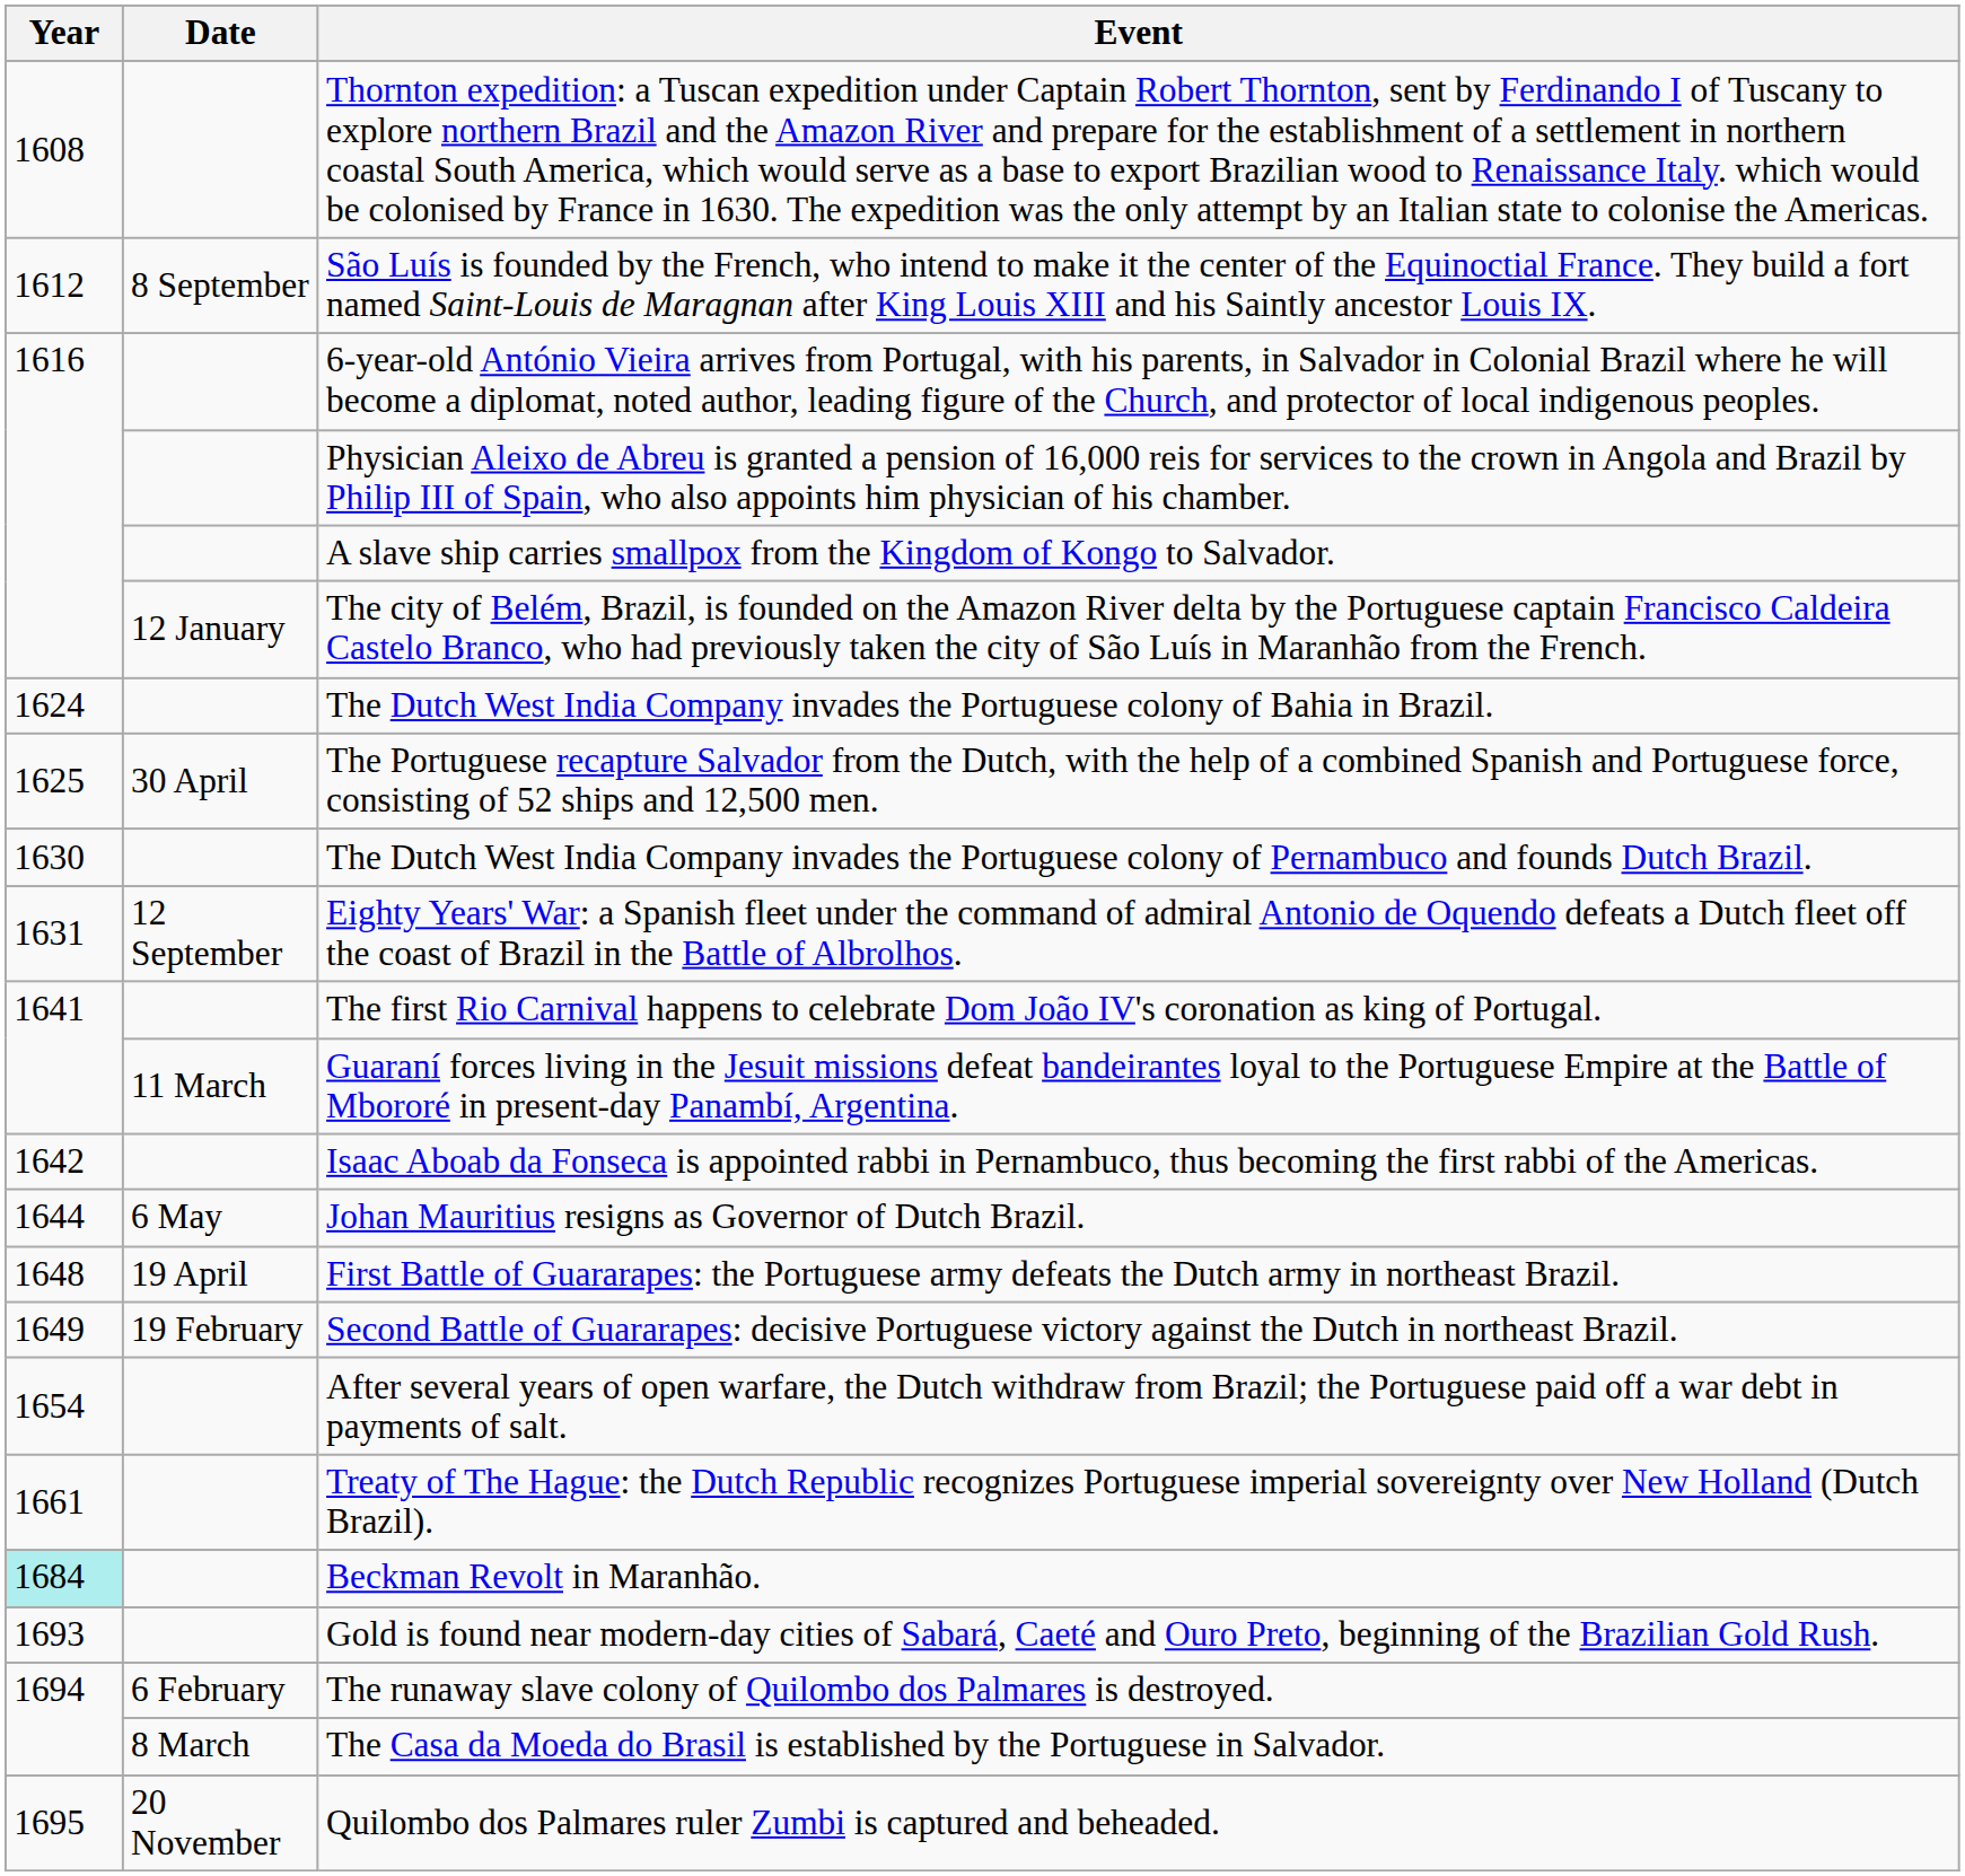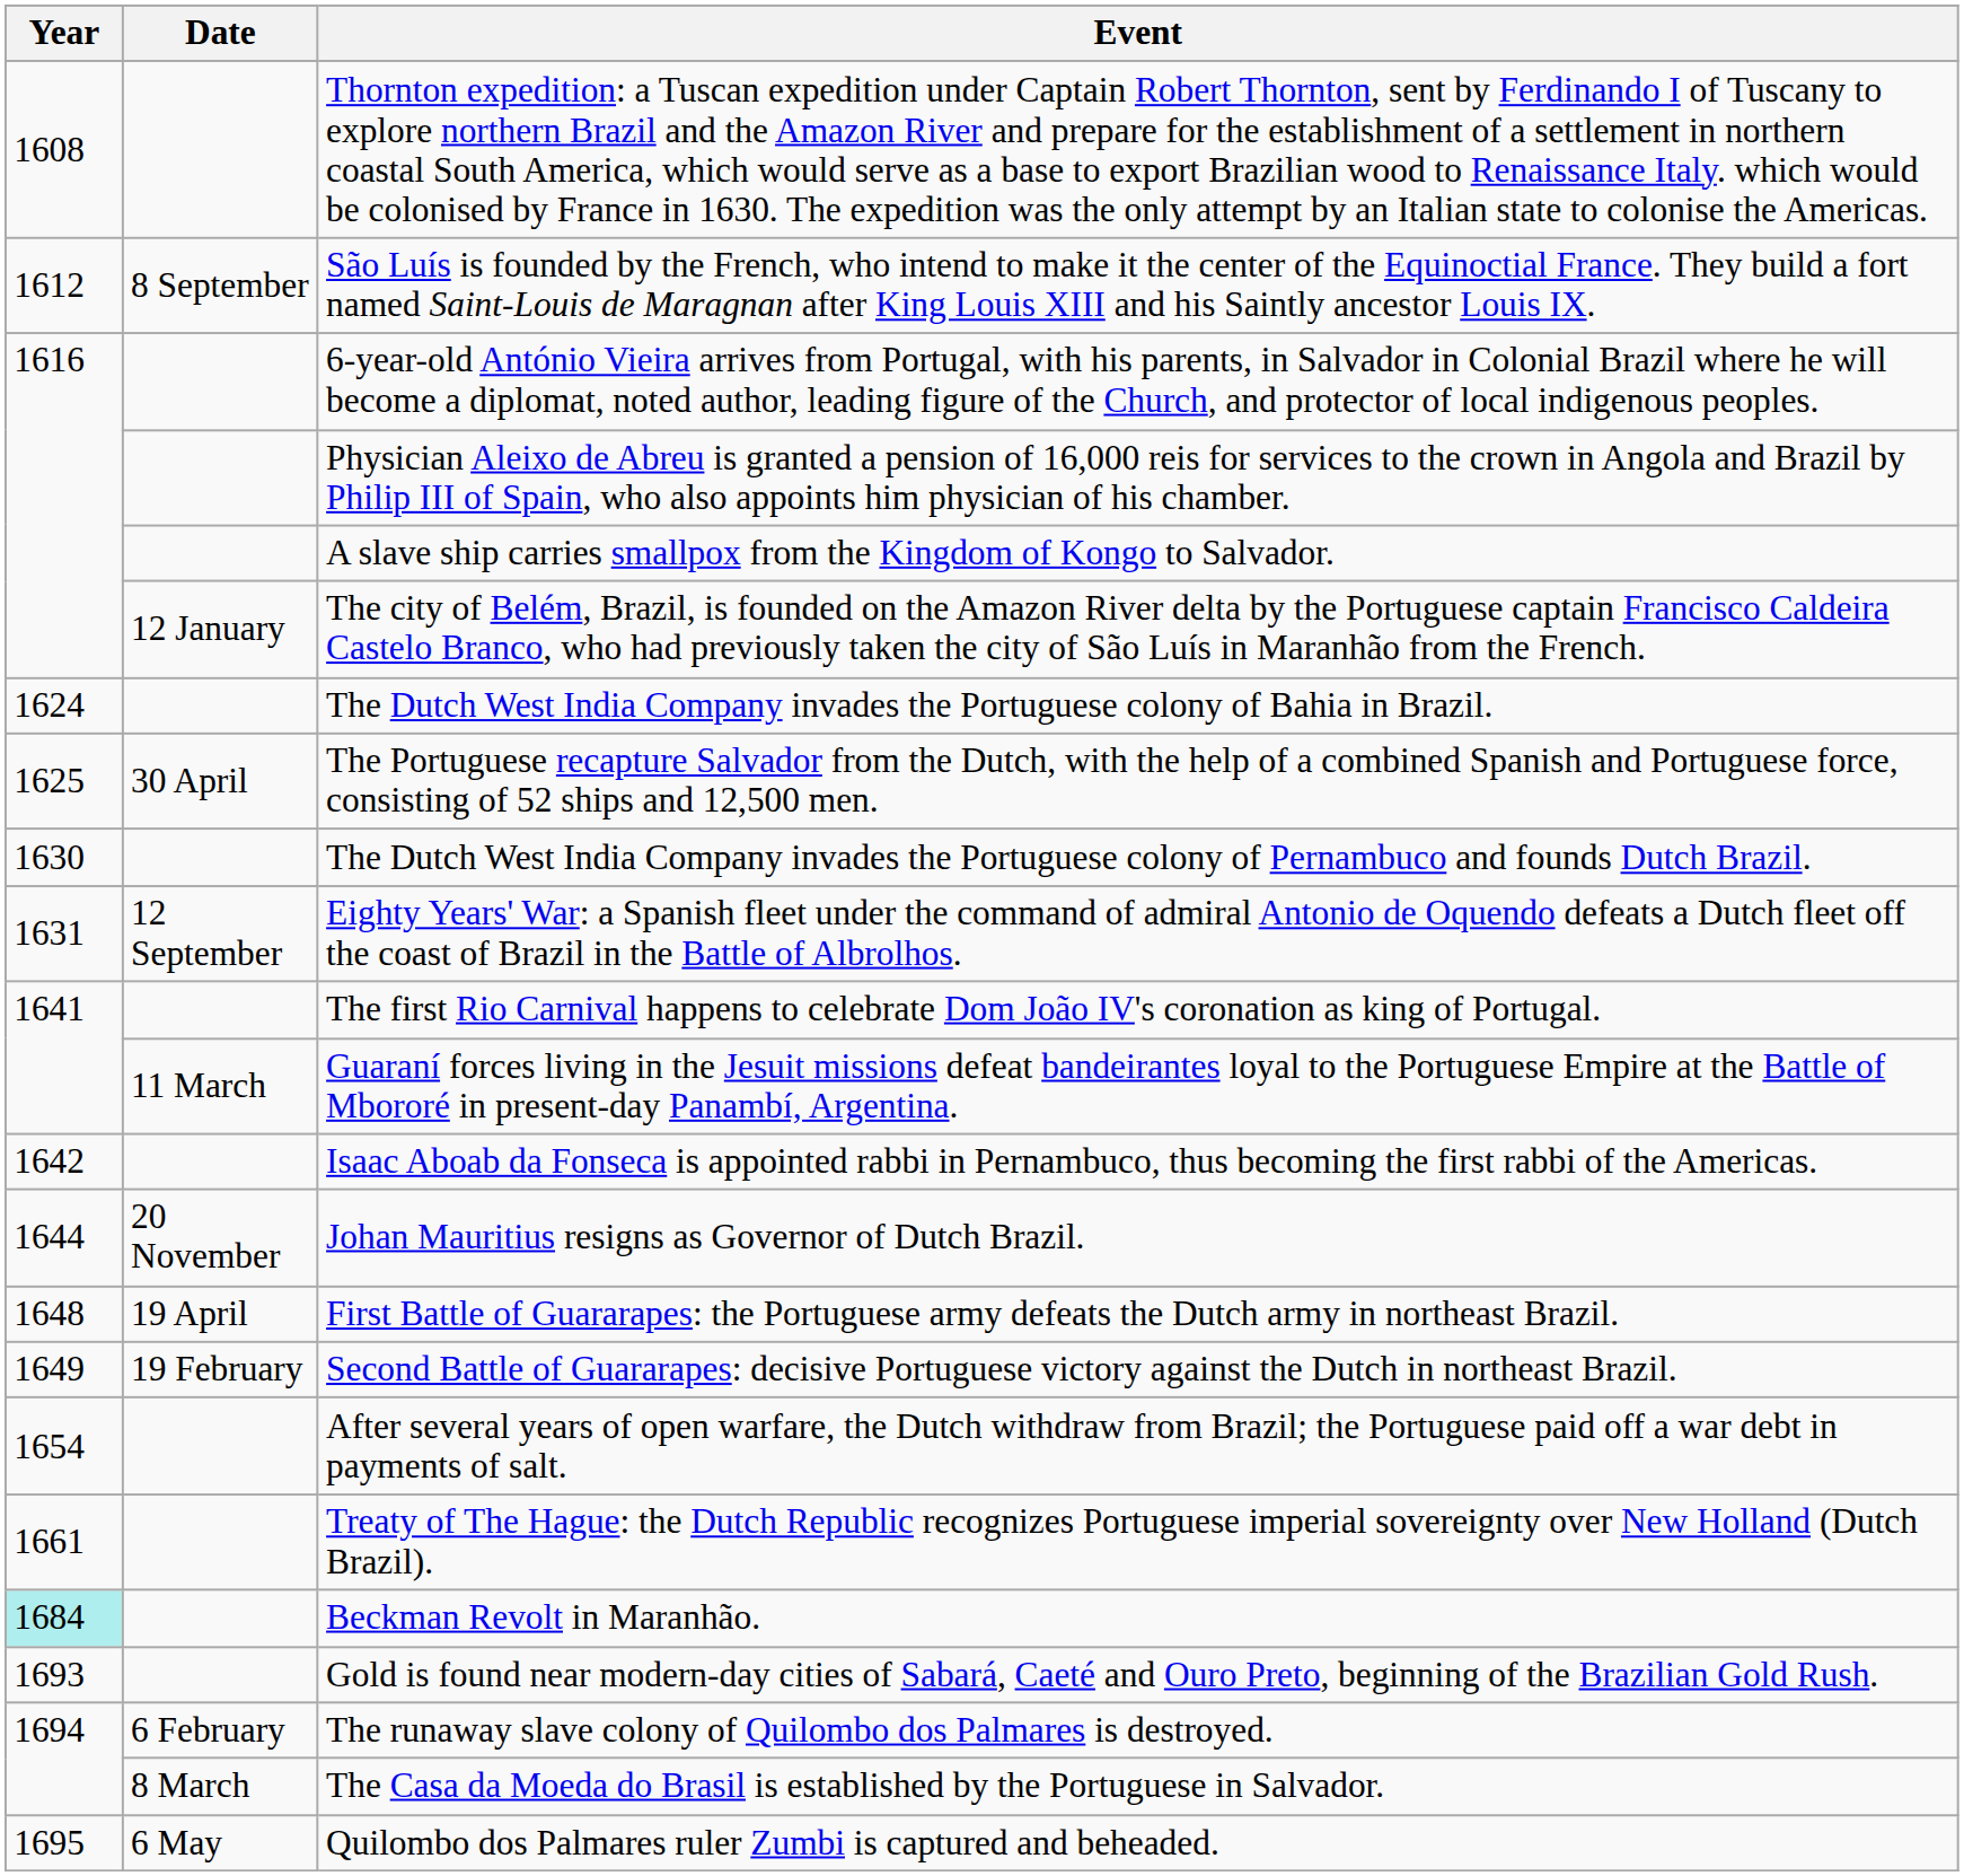Johan Mauritius resigns as Governor of Dutch Brazil. | Date: 6 May -> 20 November
Quilombo dos Palmares ruler Zumbi is captured and beheaded. | Date: 20 November -> 6 May
